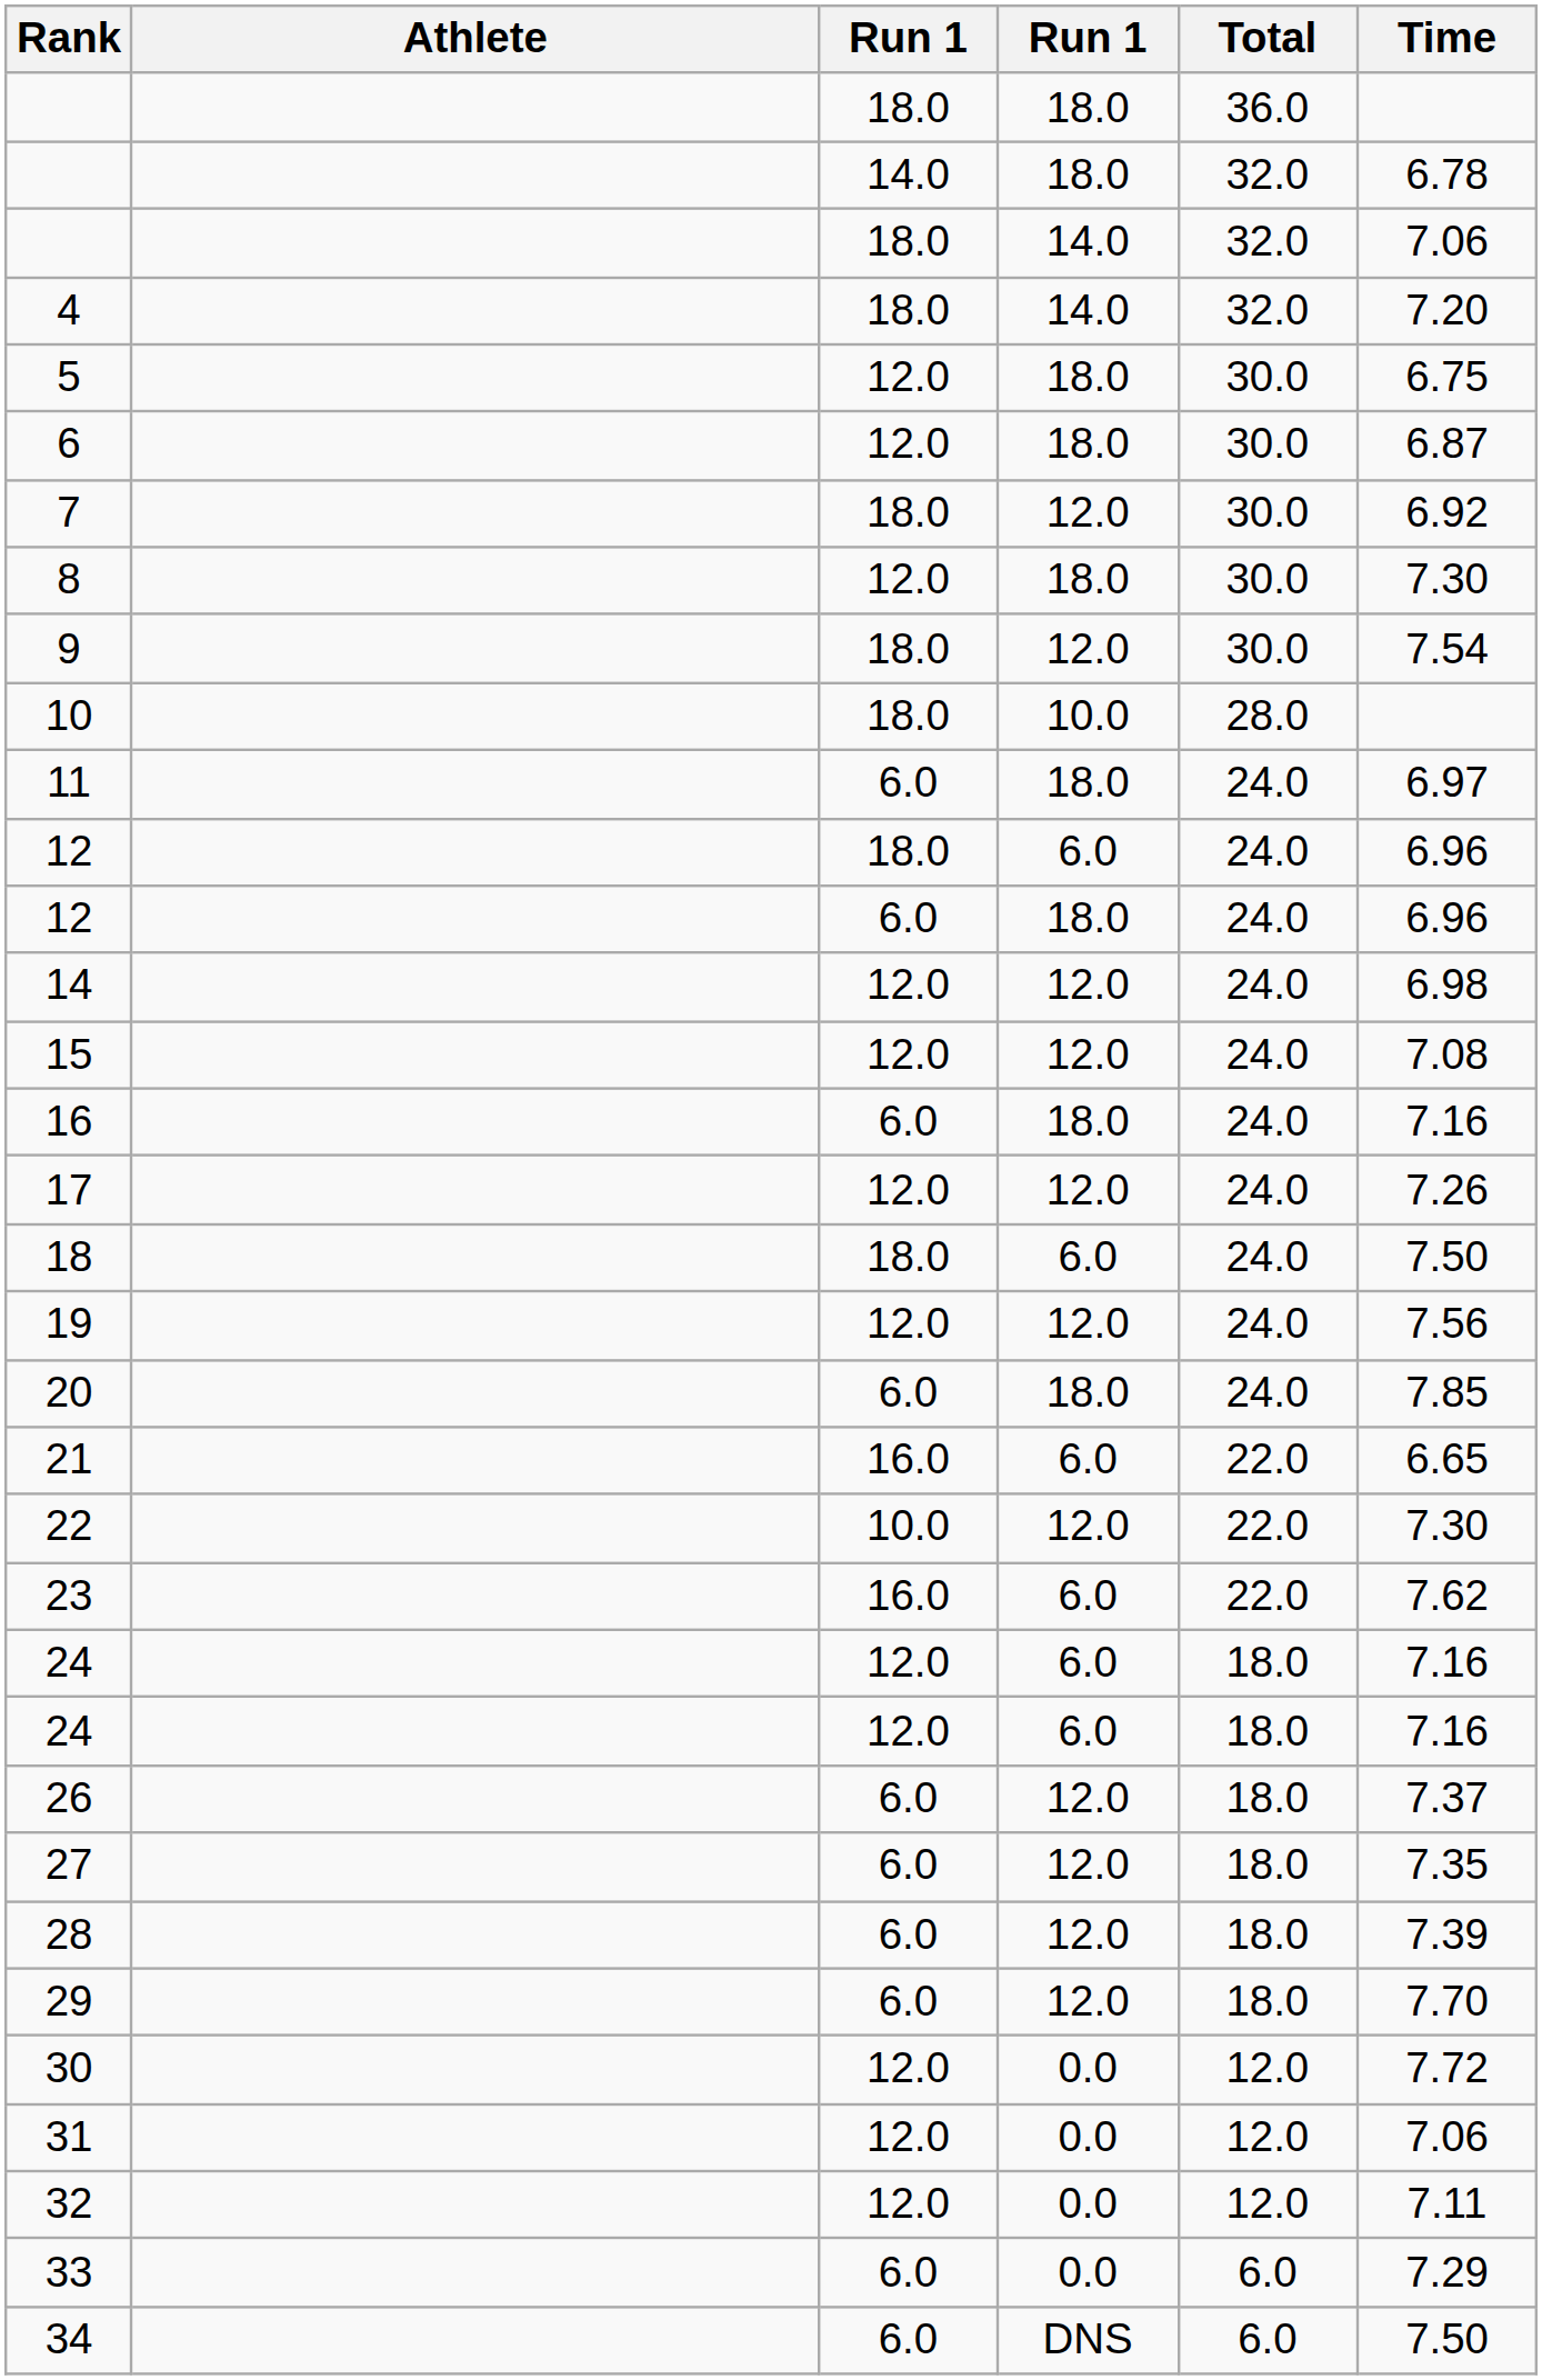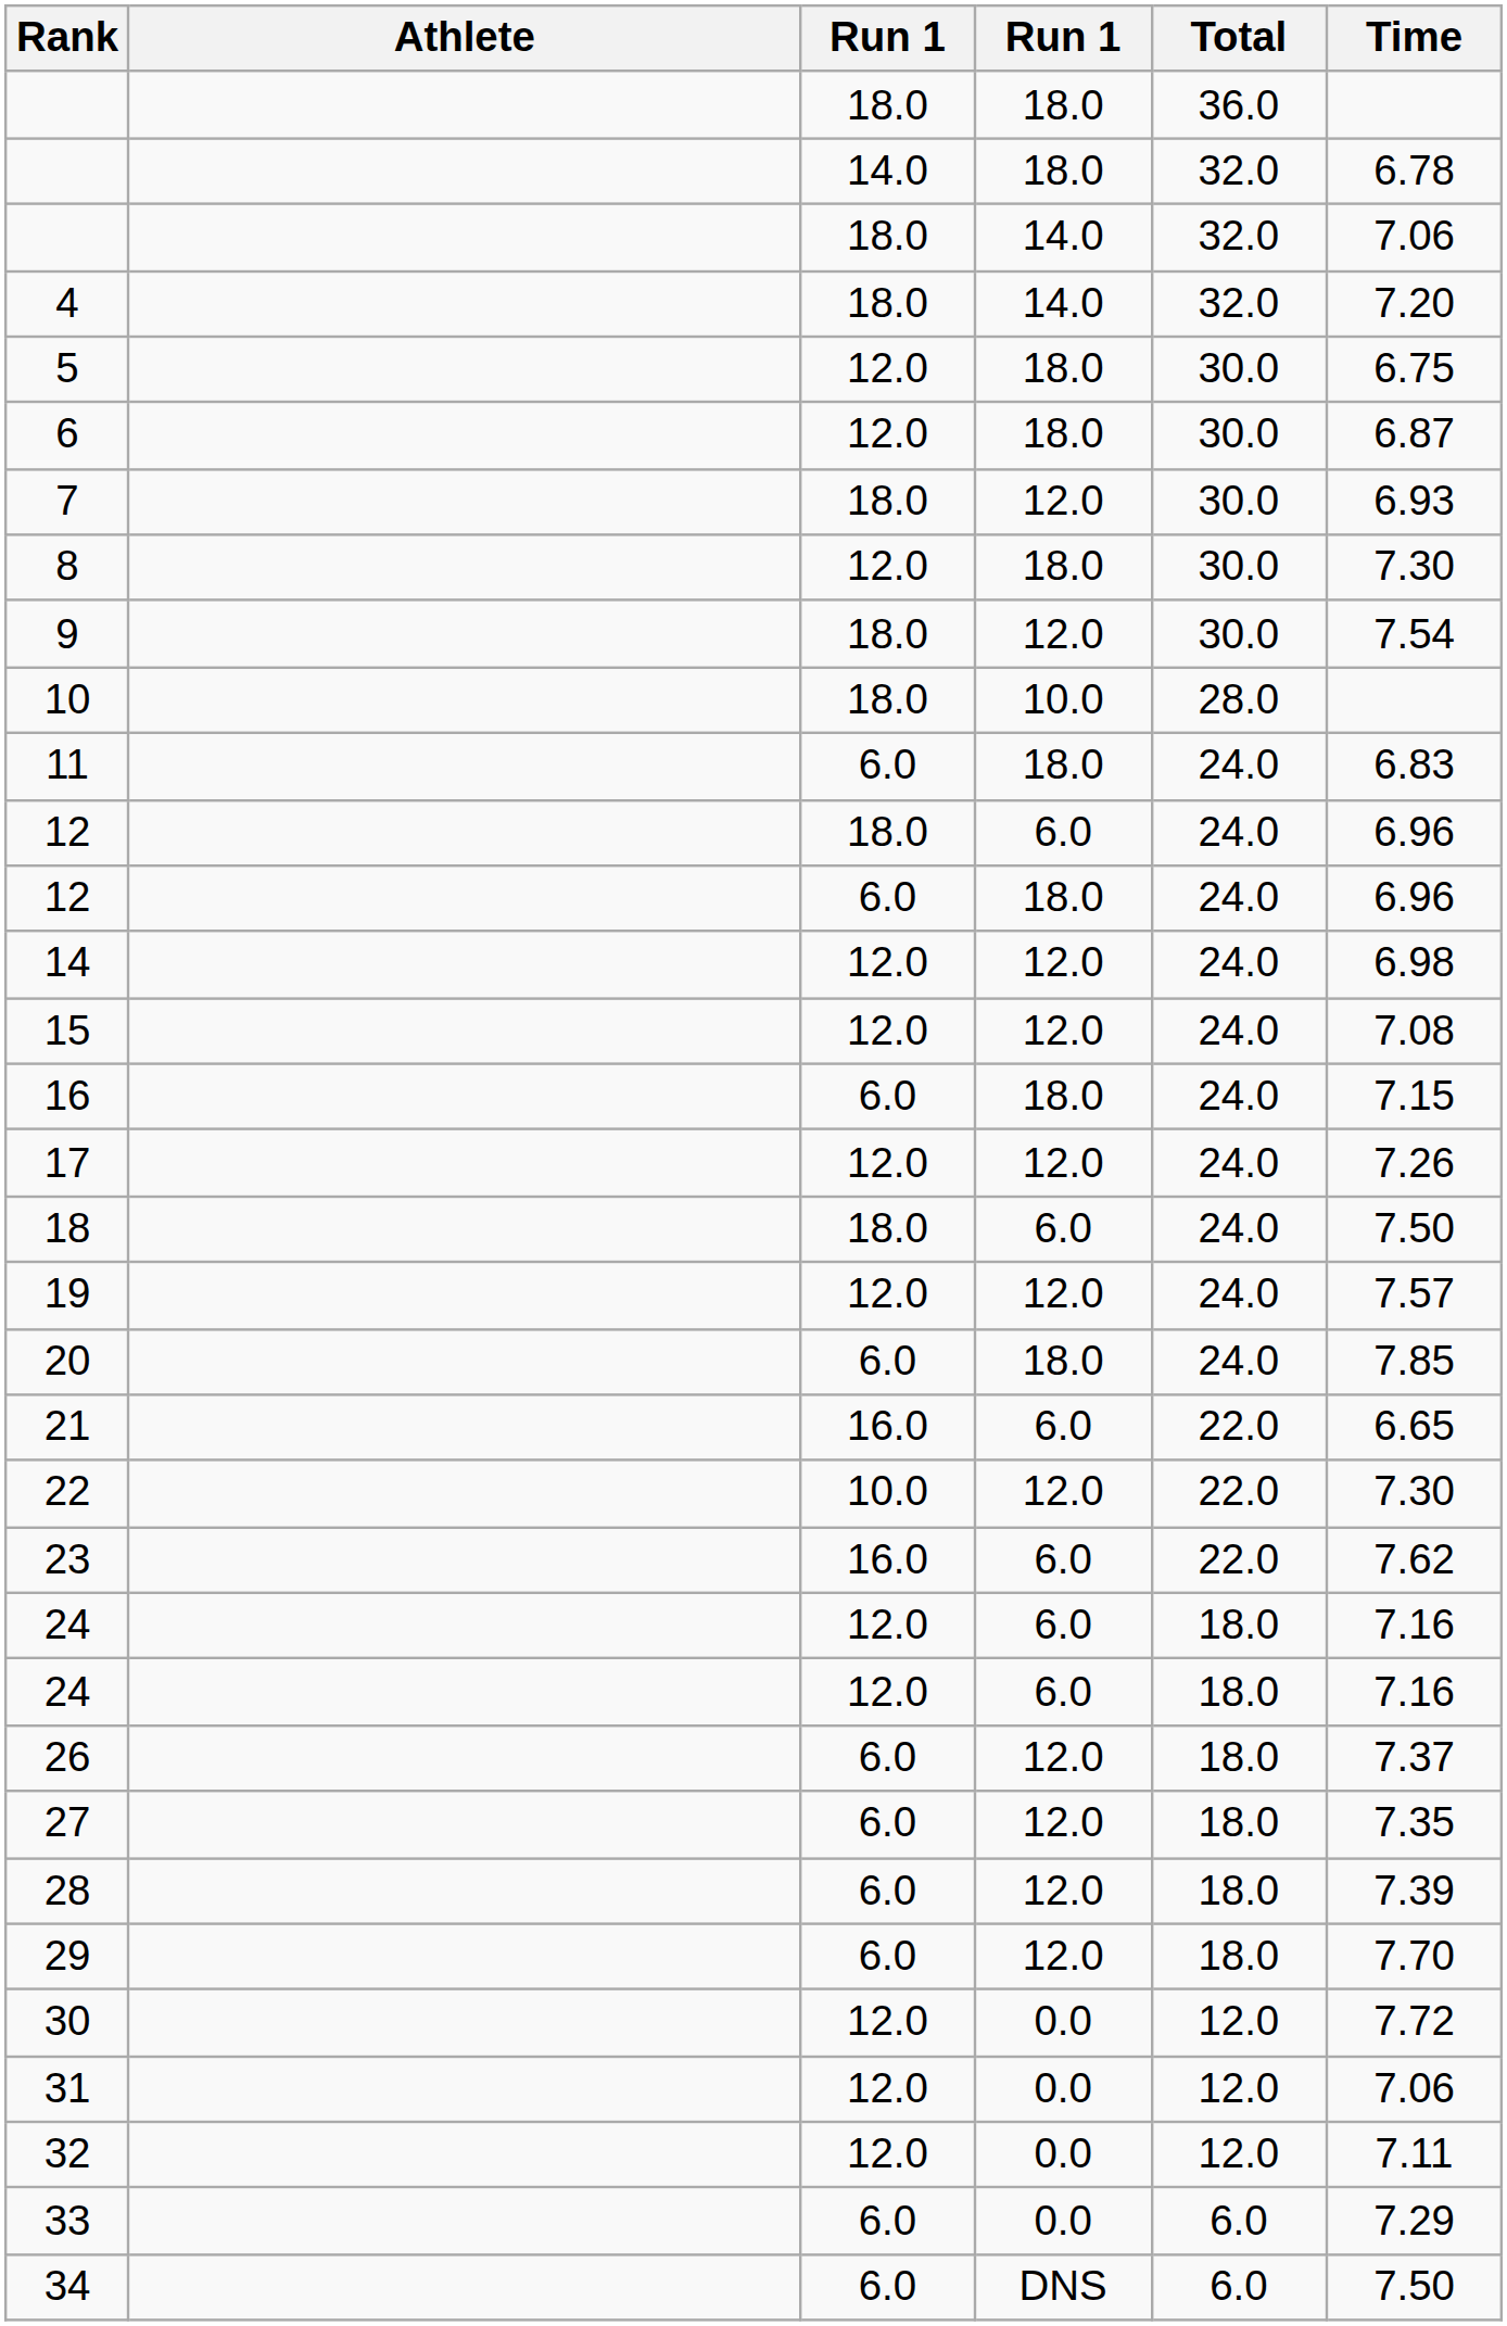7 | Time: 6.92 -> 6.93
11 | Time: 6.97 -> 6.83
16 | Time: 7.16 -> 7.15
19 | Time: 7.56 -> 7.57
